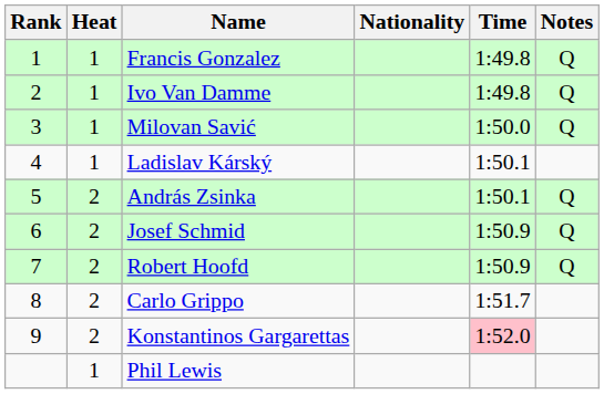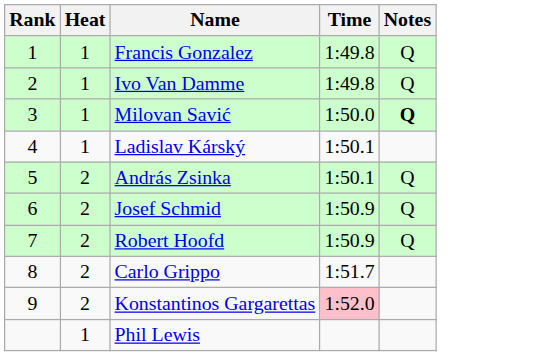- column: Nationality
Milovan Savić | Notes: normal -> bold
